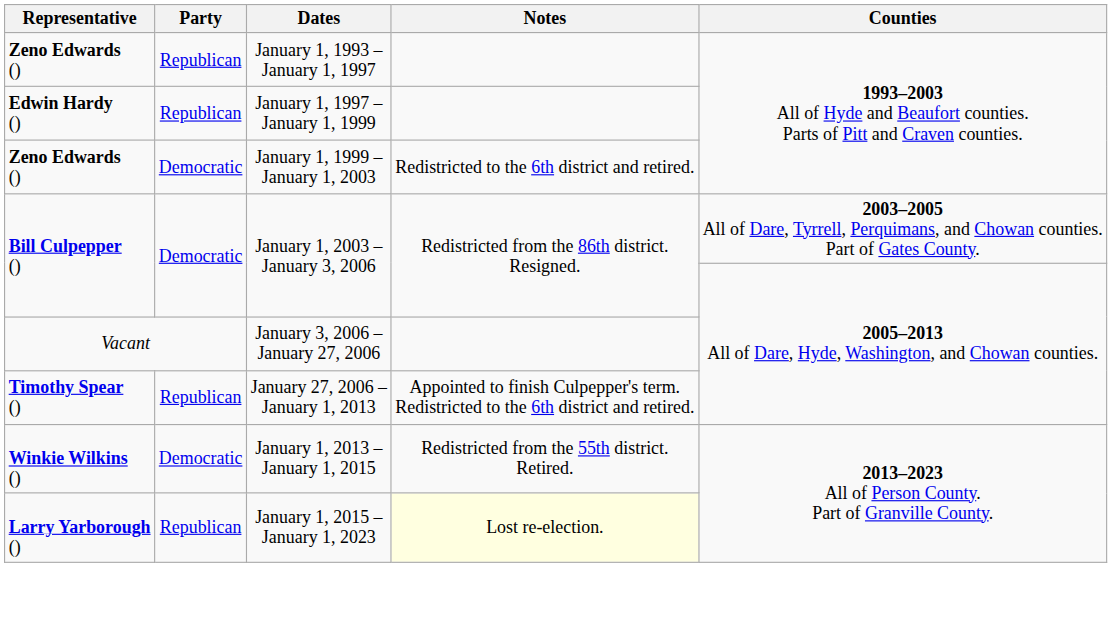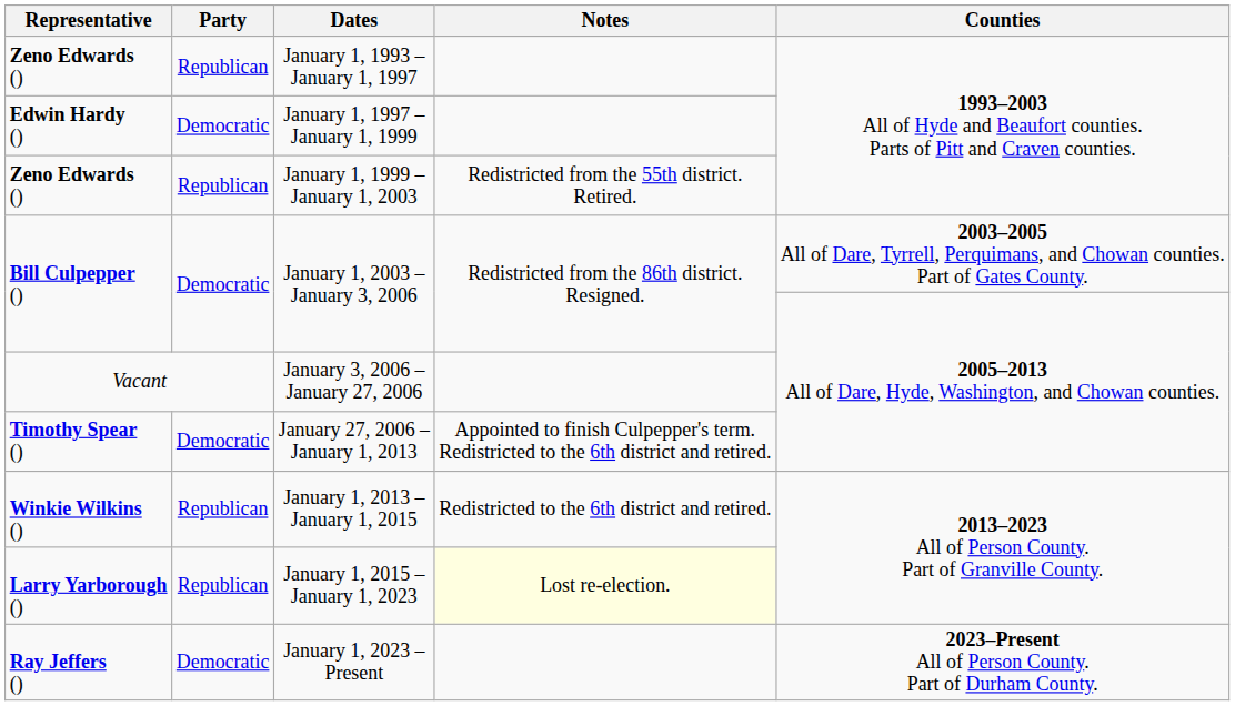January 1, 1997 – January 1, 1999 | Party: Republican -> Democratic
January 1, 1999 – January 1, 2003 | Party: Democratic -> Republican
January 1, 1999 – January 1, 2003 | Notes: Redistricted to the 6th district and retired. -> Redistricted from the 55th district. Retired.
January 27, 2006 – January 1, 2013 | Party: Republican -> Democratic
January 1, 2013 – January 1, 2015 | Party: Democratic -> Republican
January 1, 2013 – January 1, 2015 | Notes: Redistricted from the 55th district. Retired. -> Redistricted to the 6th district and retired.
+ row: Ray Jeffers () | Democratic | January 1, 2023 – Present | 2023–Present All of Person County. Part of Durham County.
